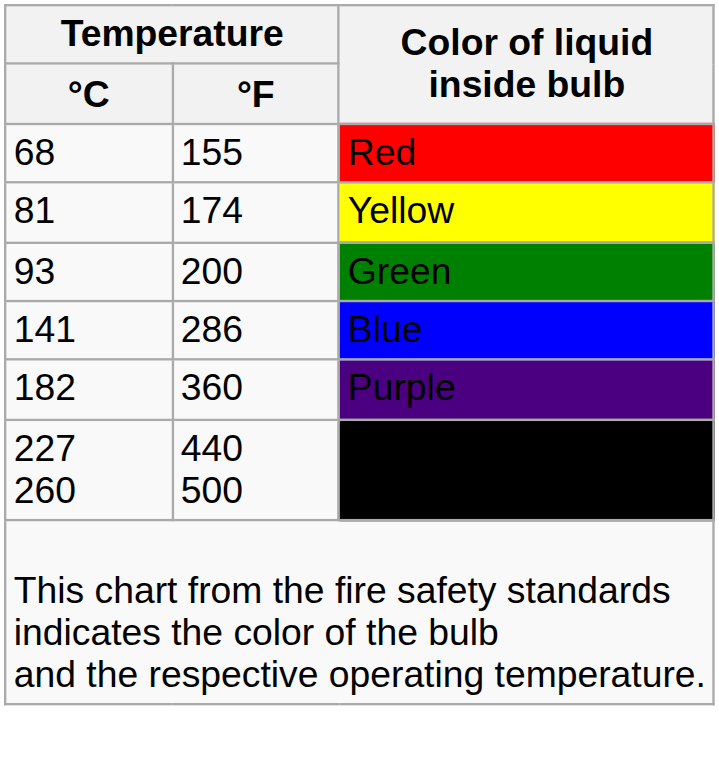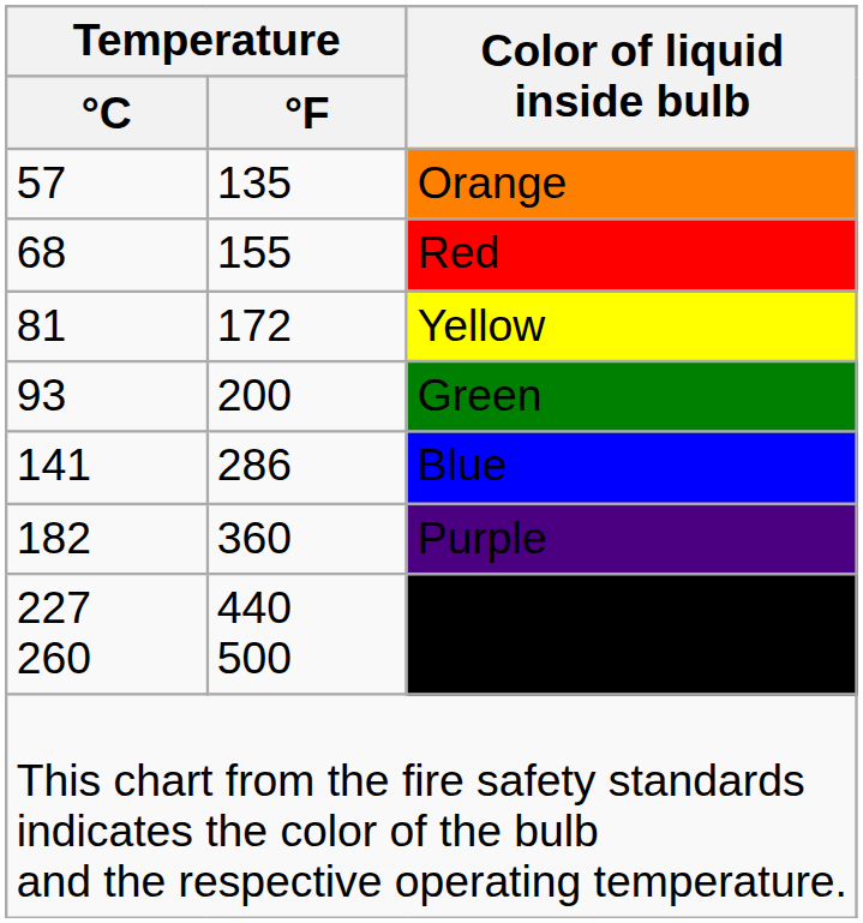+ row: 57 | 135 | Orange
Yellow | Temperature / °F: 174 -> 172
